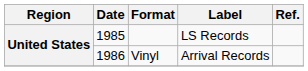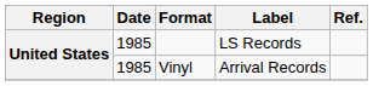Vinyl | Date: 1986 -> 1985
